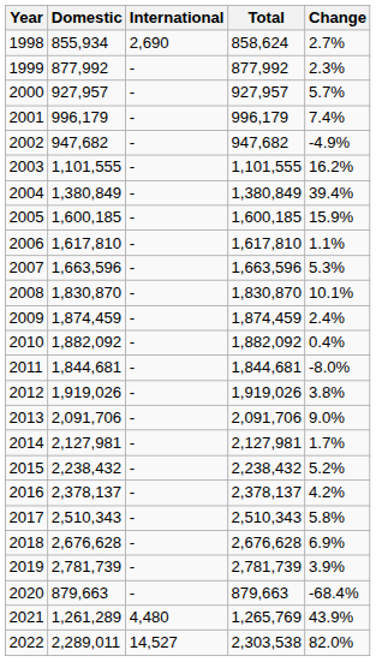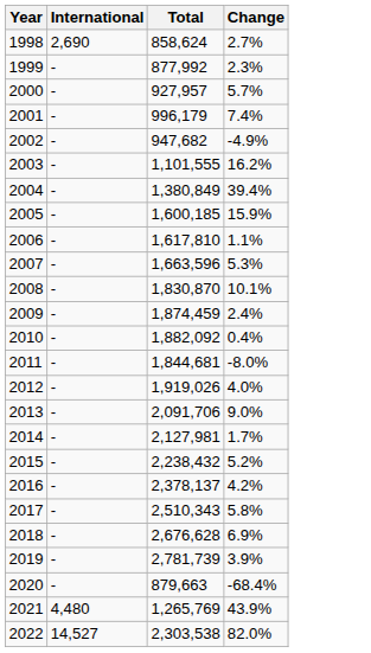- column: Domestic | 855,934 | 877,992 | 927,957 | 996,179 | 947,682 | 1,101,555 | 1,380,849 | 1,600,185 | 1,617,810 | 1,663,596 | 1,830,870 | 1,874,459 | 1,882,092 | 1,844,681 | 1,919,026 | 2,091,706 | 2,127,981 | 2,238,432 | 2,378,137 | 2,510,343 | 2,676,628 | 2,781,739 | 879,663 | 1,261,289 | 2,289,011
2012 | Change: 3.8% -> 4.0%
